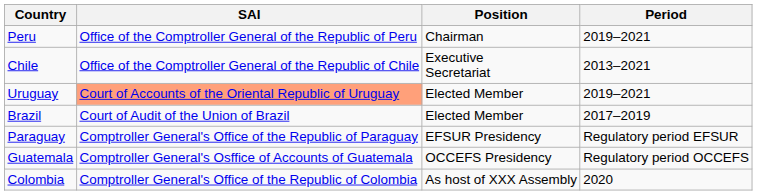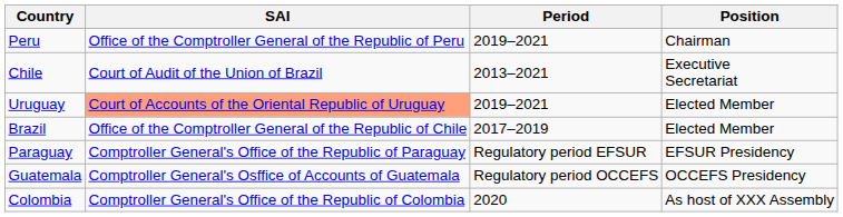columns swapped: Position <-> Period
Chile | SAI: Office of the Comptroller General of the Republic of Chile -> Court of Audit of the Union of Brazil
Brazil | SAI: Court of Audit of the Union of Brazil -> Office of the Comptroller General of the Republic of Chile
